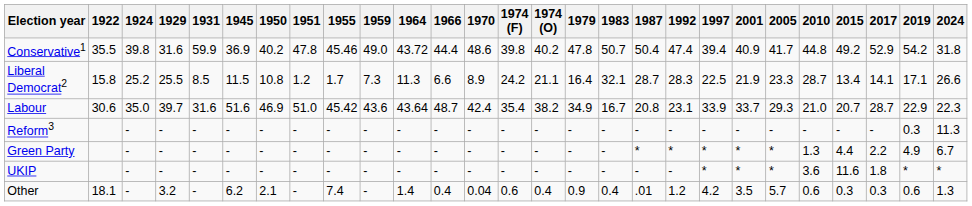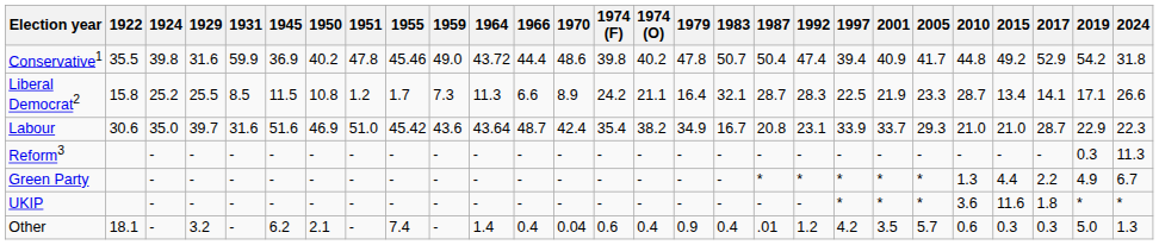Labour | 2015: 20.7 -> 21.0
Other | 2019: 0.6 -> 5.0
